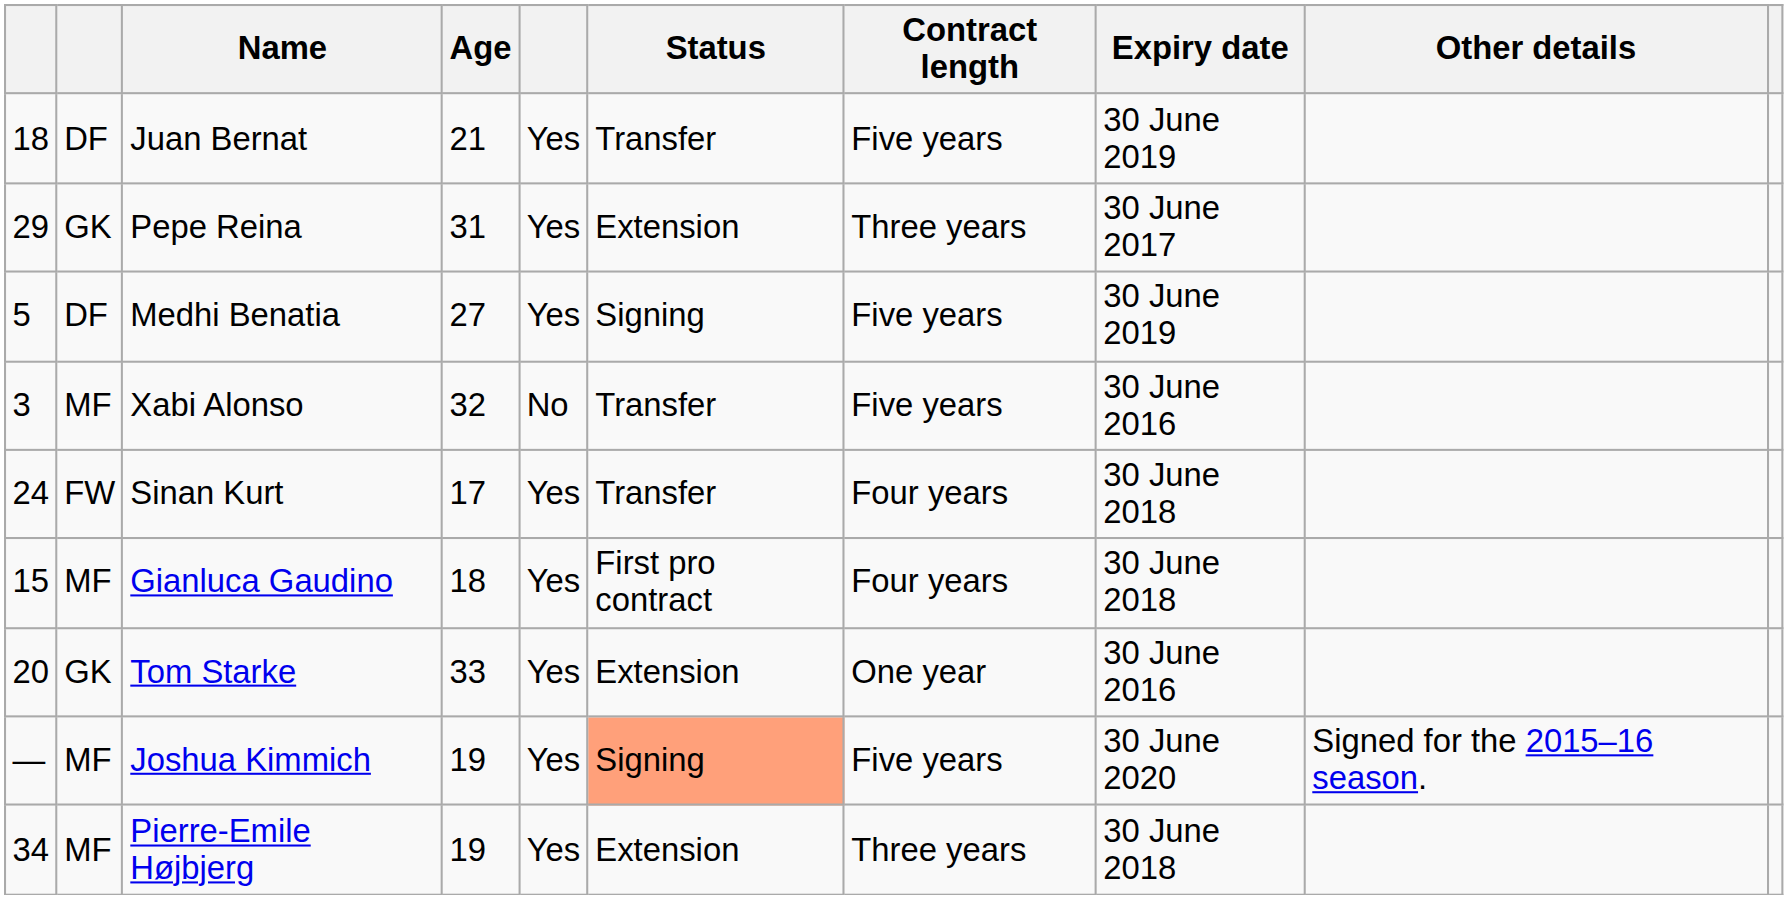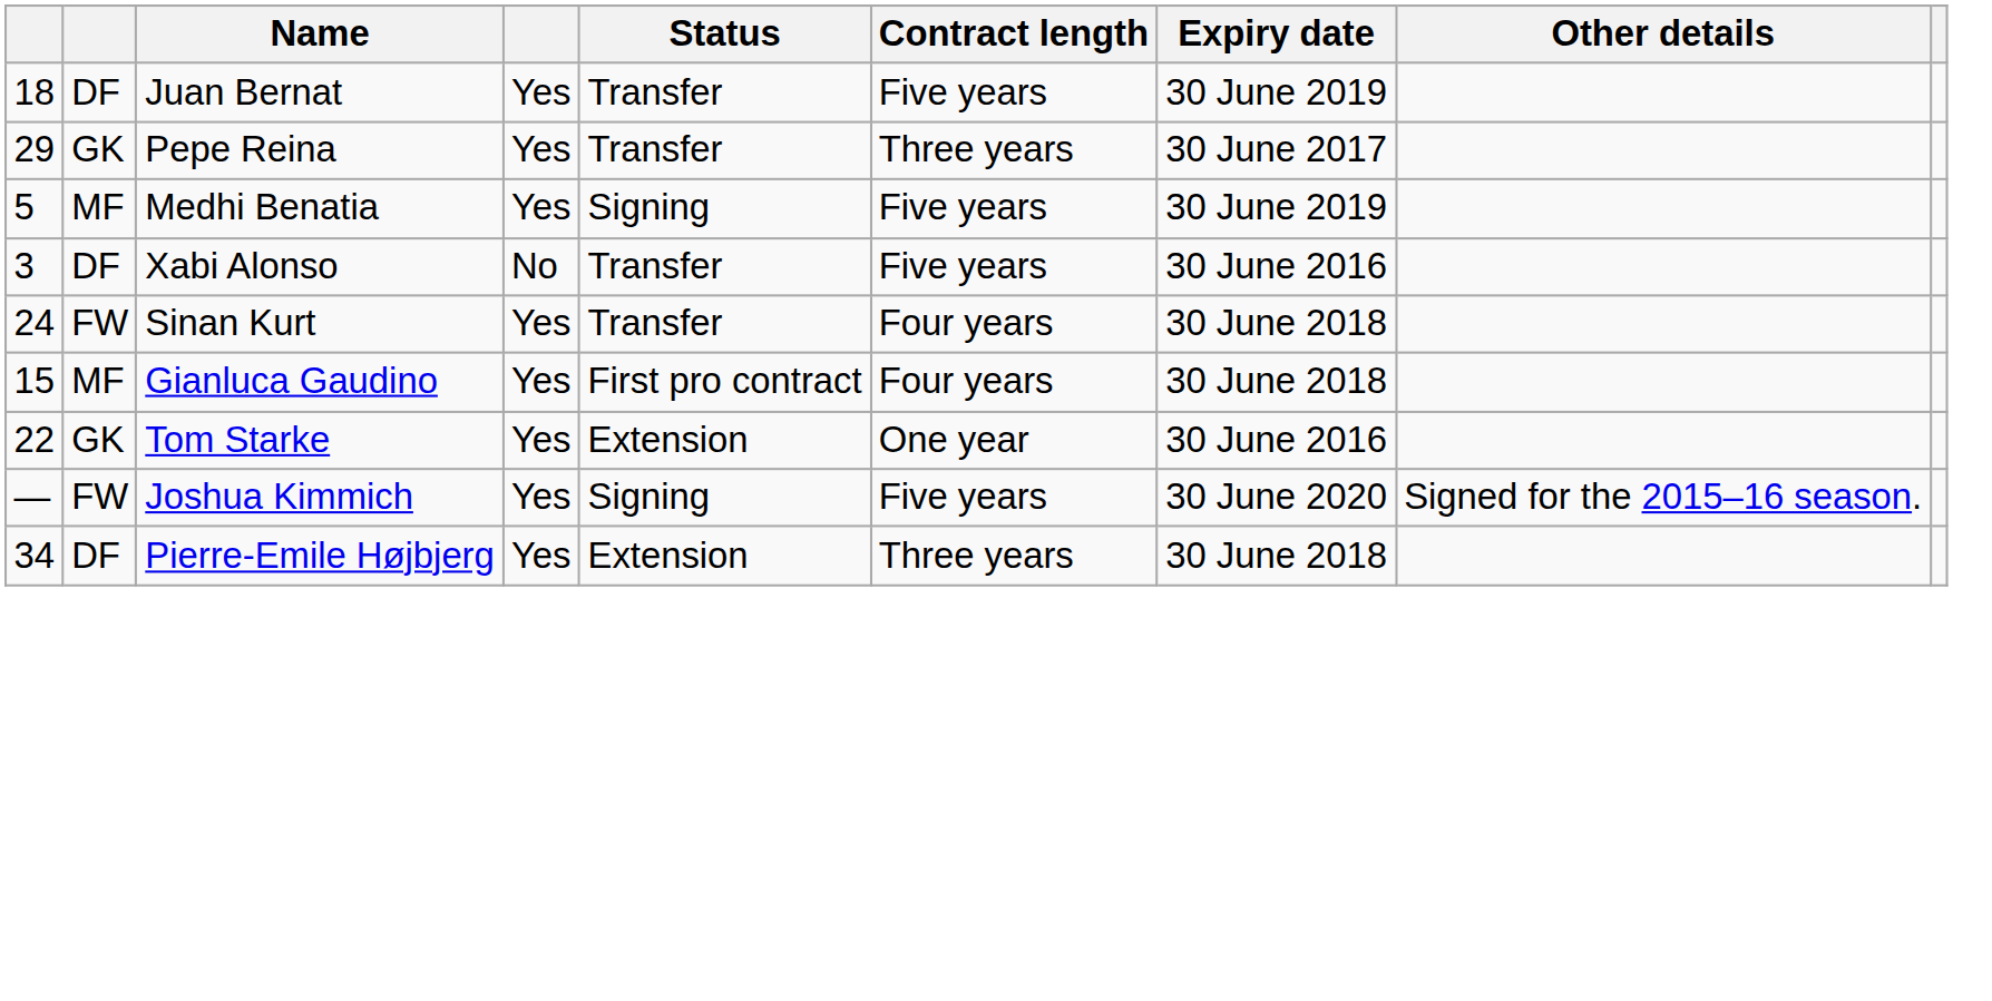- column: Age | 21 | 31 | 27 | 32 | 17 | 18 | 33 | 19 | 19
Pepe Reina | Status: Extension -> Transfer
Medhi Benatia | column 2: DF -> MF
Xabi Alonso | column 2: MF -> DF
Tom Starke | column 1: 20 -> 22
Joshua Kimmich | column 2: MF -> FW
Joshua Kimmich | Status: lightsalmon background -> no background
Pierre-Emile Højbjerg | column 2: MF -> DF
